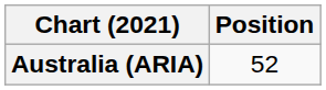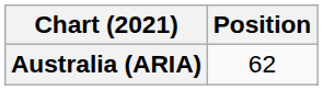Australia (ARIA) | Position: 52 -> 62
